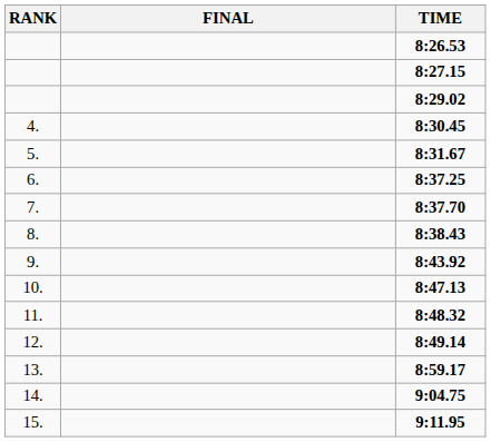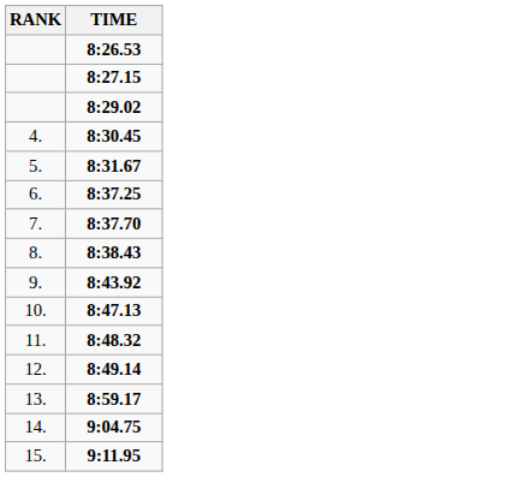- column: FINAL
